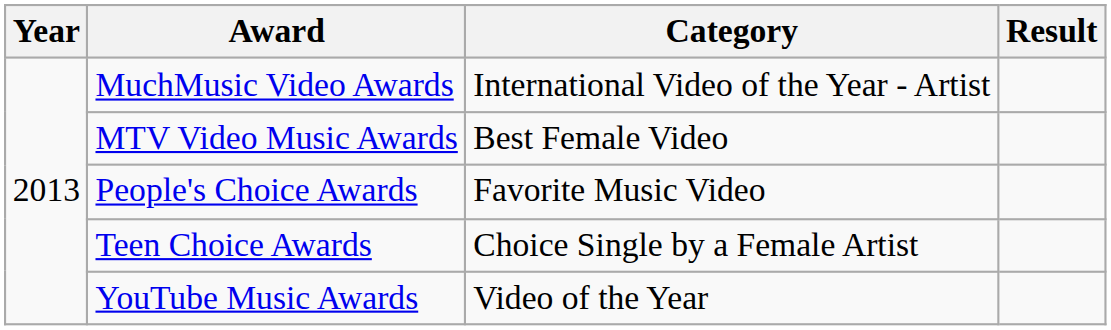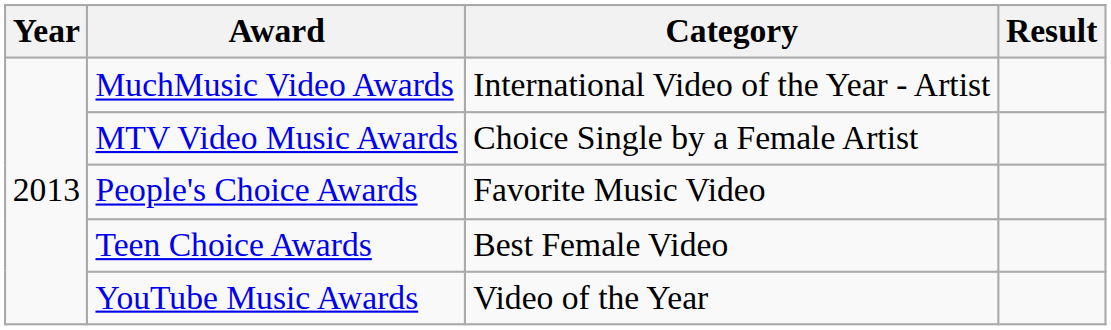MTV Video Music Awards | Category: Best Female Video -> Choice Single by a Female Artist
Teen Choice Awards | Category: Choice Single by a Female Artist -> Best Female Video
